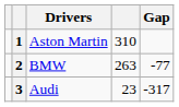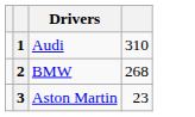- column: Gap | -77 | -317
1 | Drivers: Aston Martin -> Audi
2 | column 4: 263 -> 268
3 | Drivers: Audi -> Aston Martin
